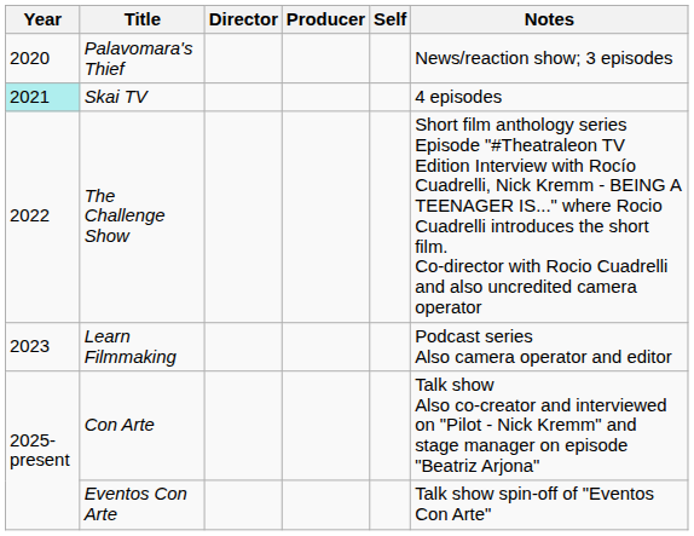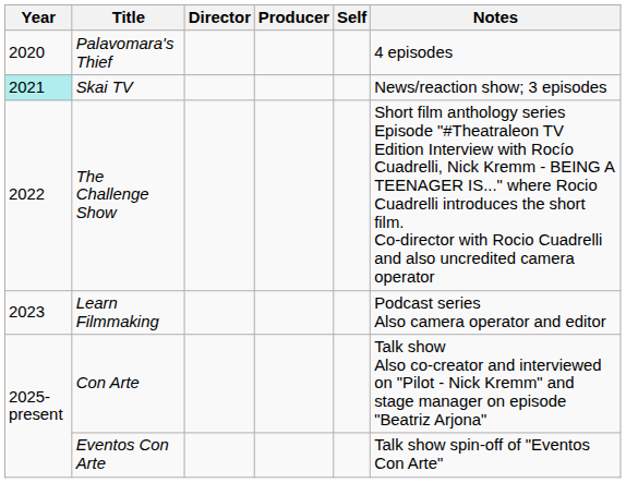Palavomara's Thief | Notes: News/reaction show; 3 episodes -> 4 episodes
Skai TV | Notes: 4 episodes -> News/reaction show; 3 episodes
